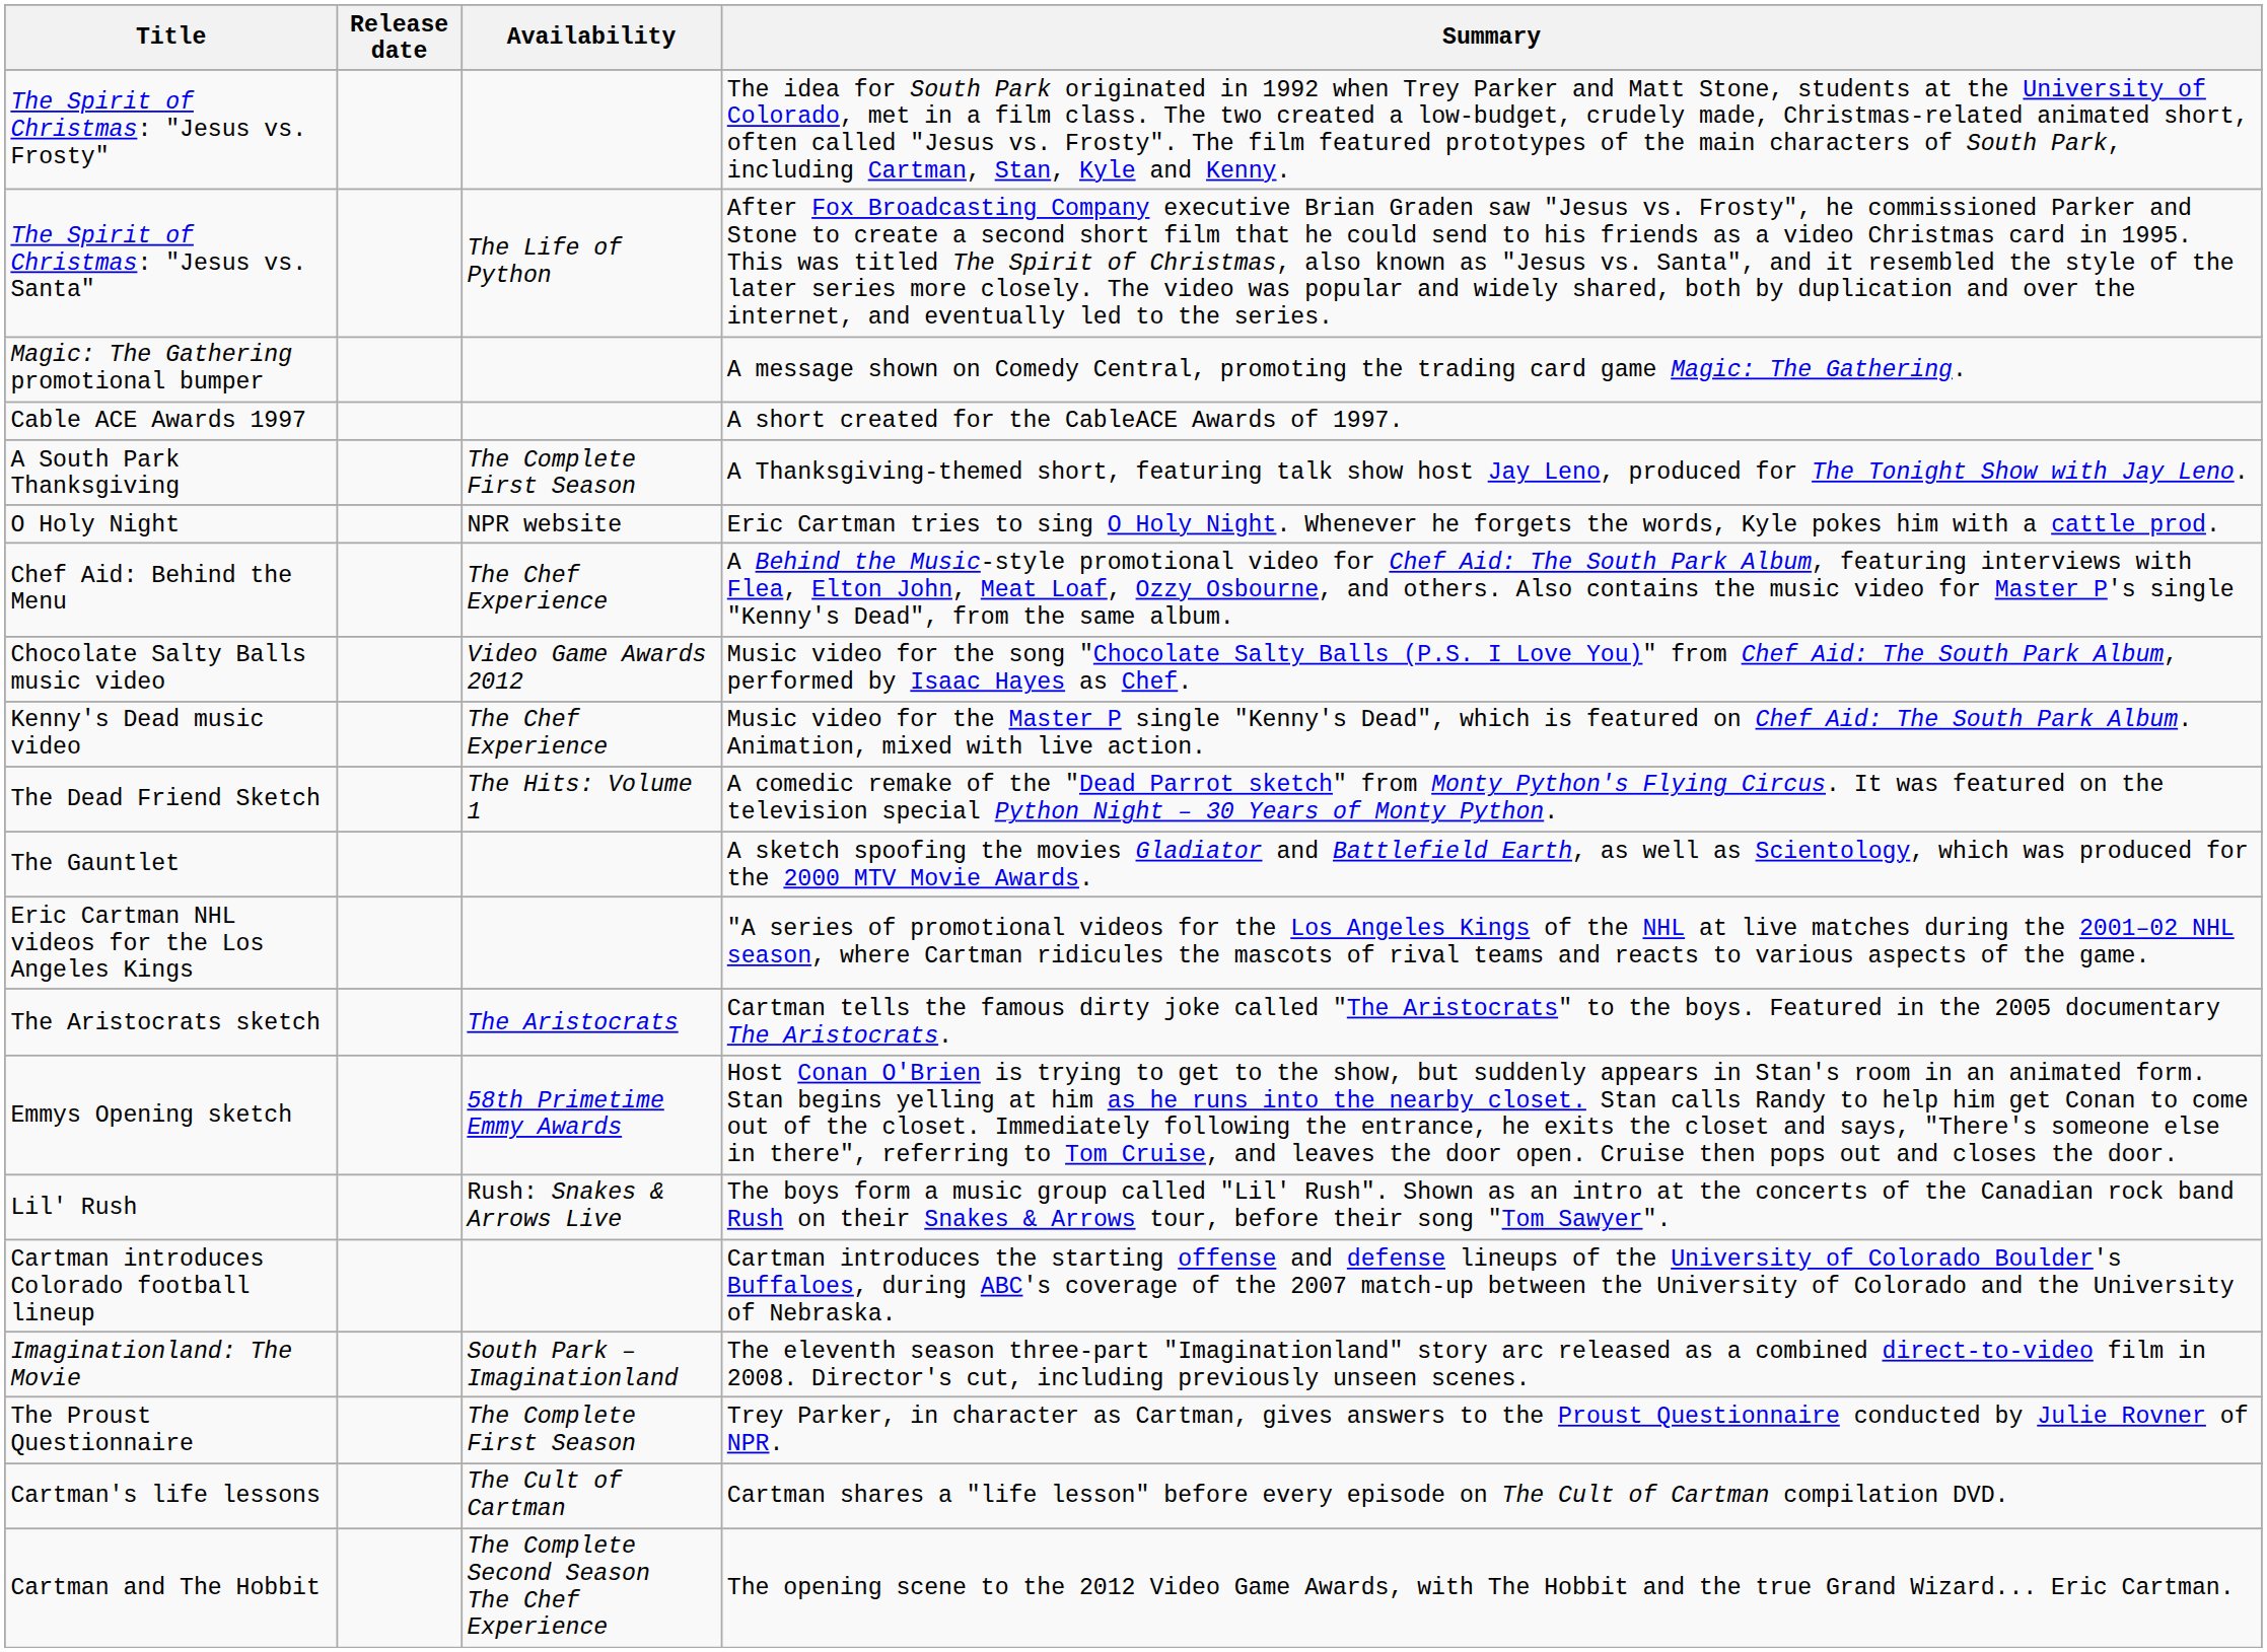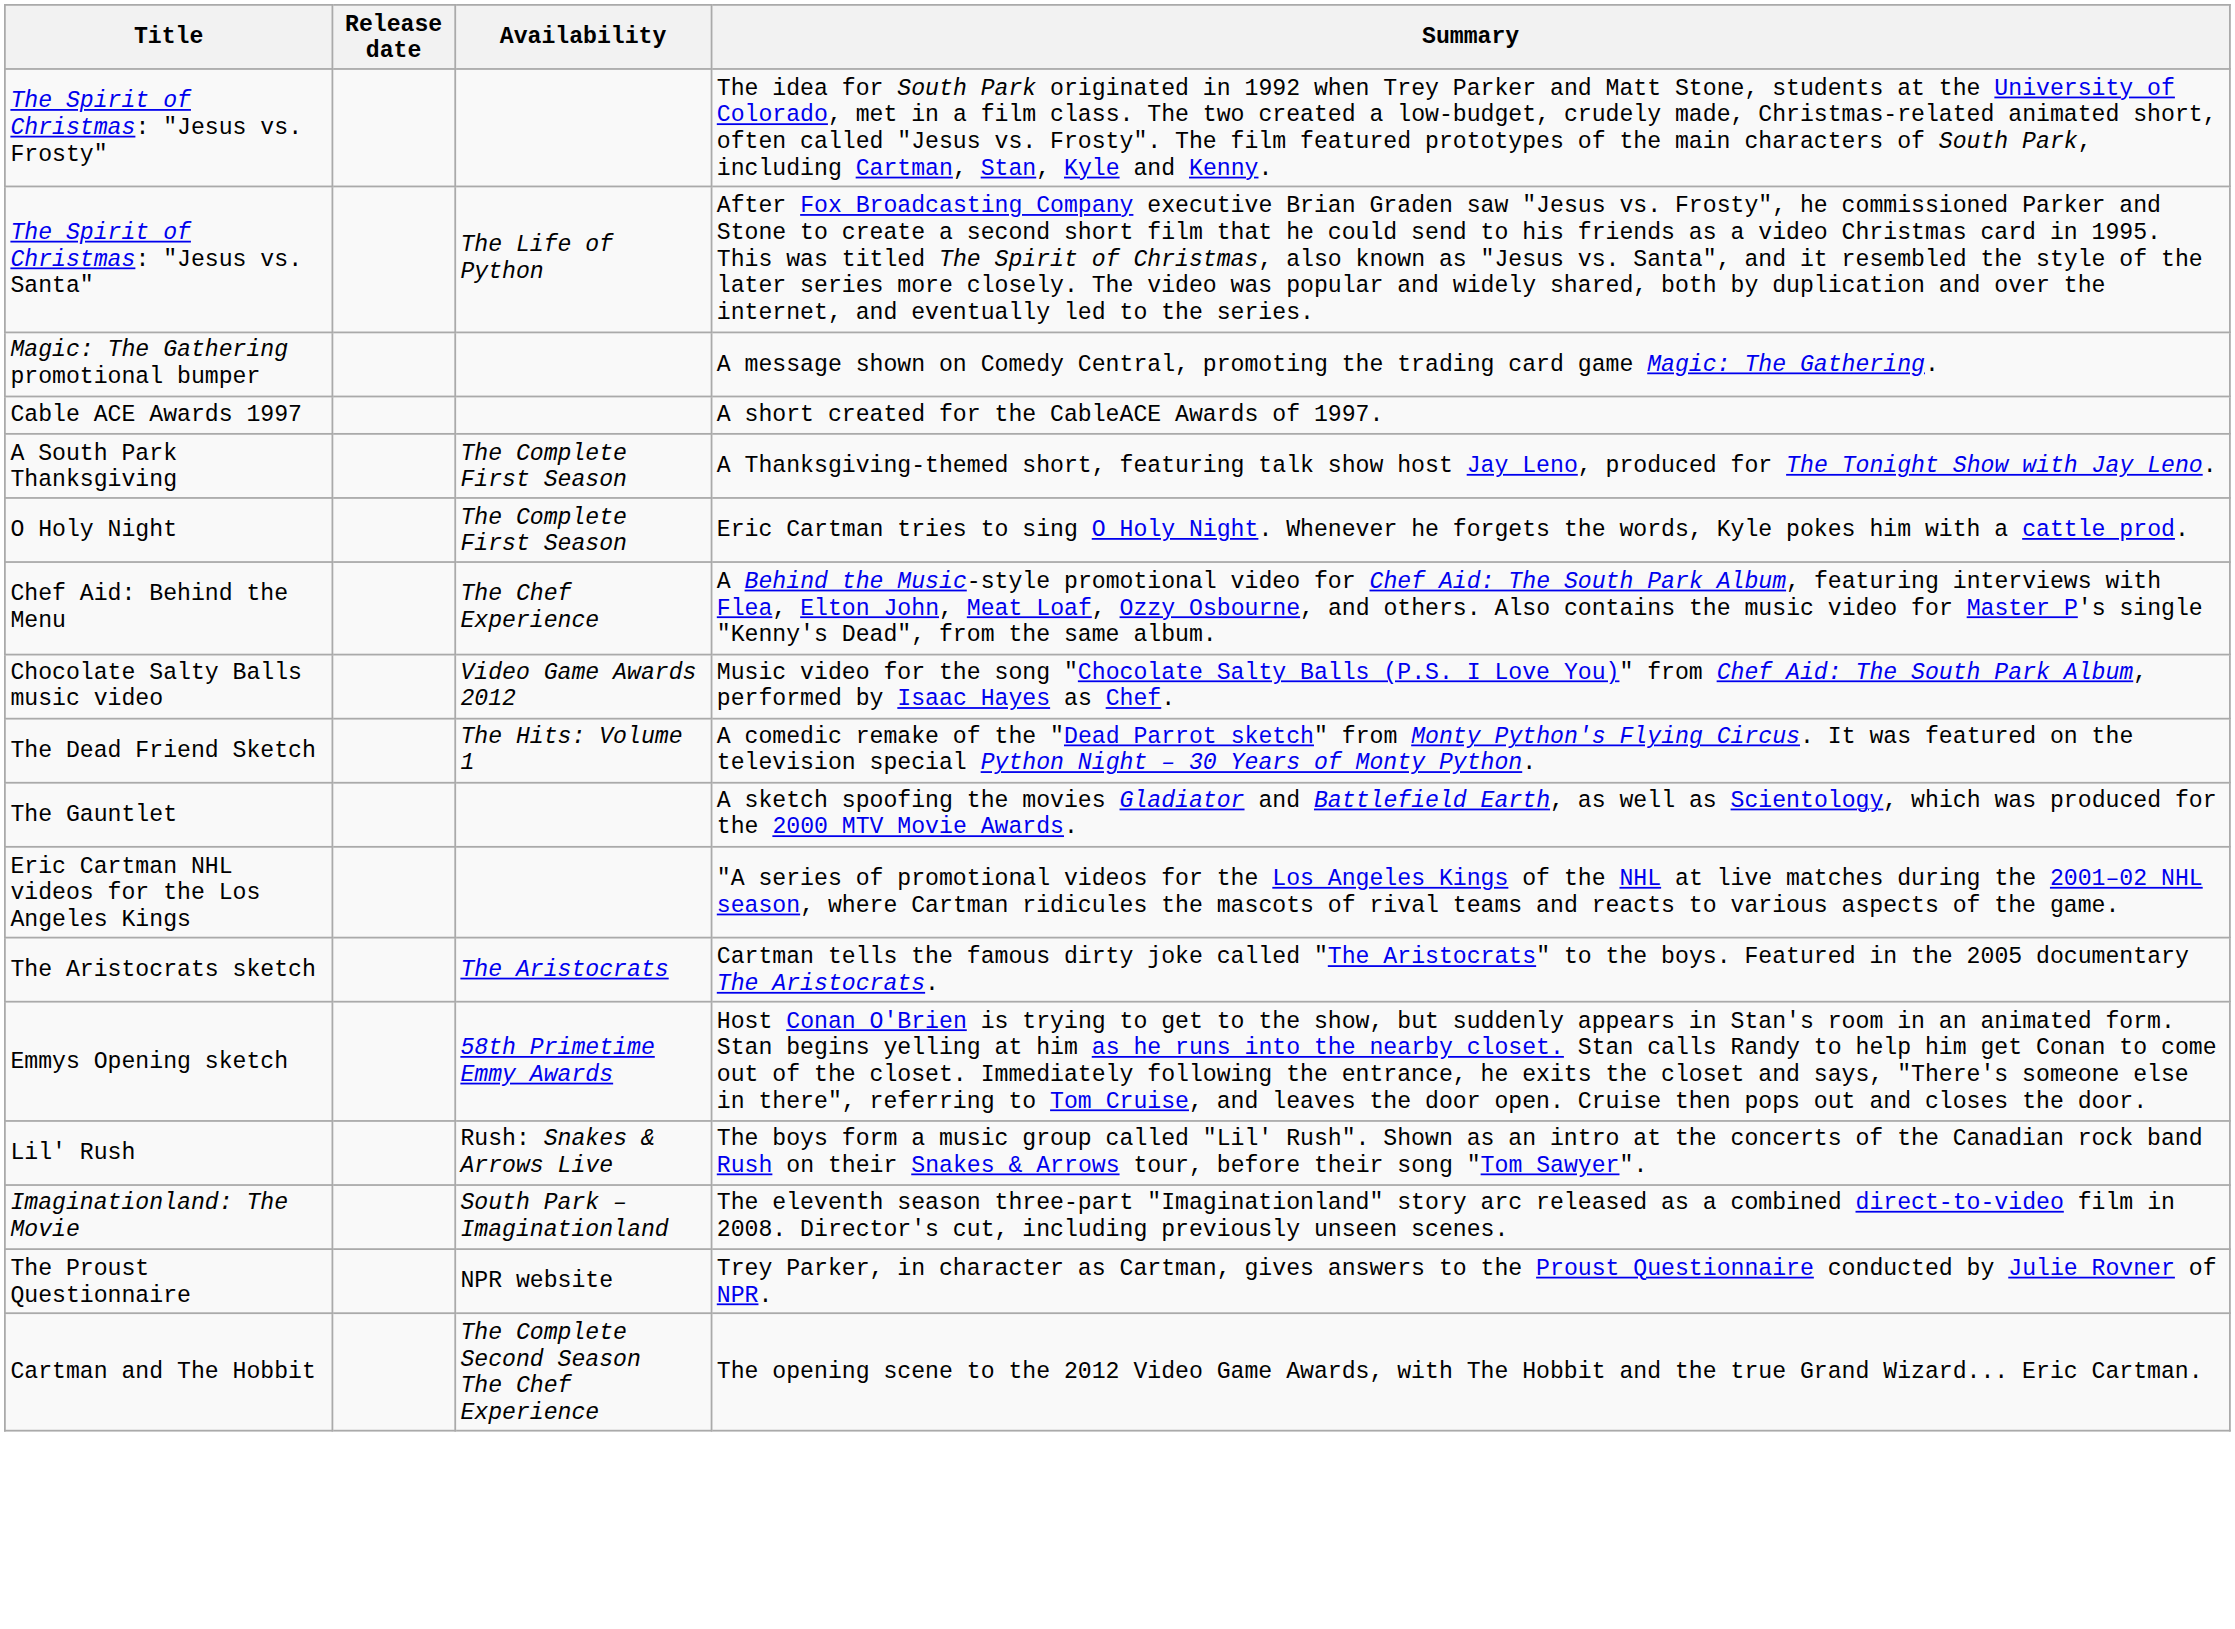O Holy Night | Availability: NPR website -> The Complete First Season
- row: Kenny's Dead music video | The Chef Experience | Music video for the Master P single "Kenny's Dead", which is featured on Chef Aid: The South Park Album. Animation, mixed with live action.
- row: Cartman introduces Colorado football lineup | Cartman introduces the starting offense and defense lineups of the University of Colorado Boulder's Buffaloes, during ABC's coverage of the 2007 match-up between the University of Colorado and the University of Nebraska.
The Proust Questionnaire | Availability: The Complete First Season -> NPR website
- row: Cartman's life lessons | The Cult of Cartman | Cartman shares a "life lesson" before every episode on The Cult of Cartman compilation DVD.
